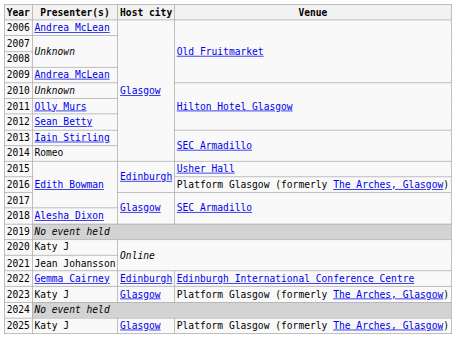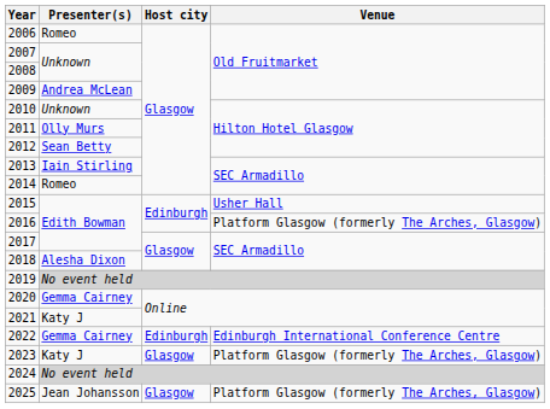2006 | Presenter(s): Andrea McLean -> Romeo
2020 | Presenter(s): Katy J -> Gemma Cairney
2021 | Presenter(s): Jean Johansson -> Katy J
2025 | Presenter(s): Katy J -> Jean Johansson
